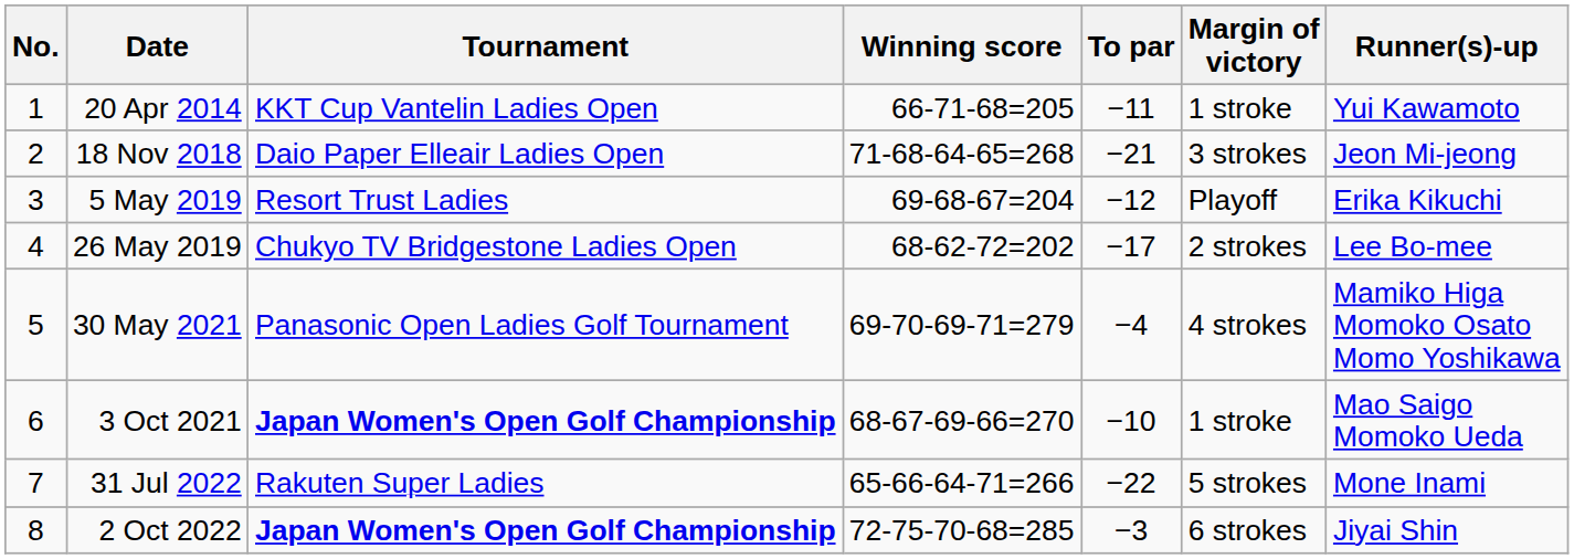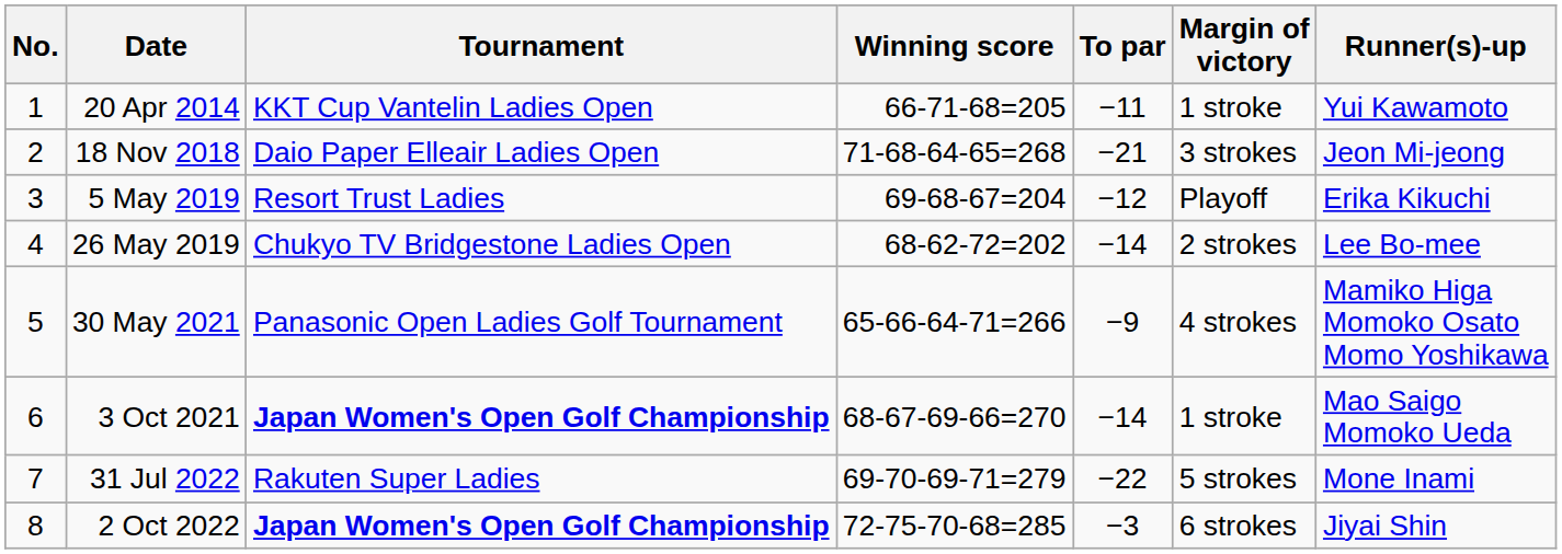26 May 2019 | To par: −17 -> −14
30 May 2021 | Winning score: 69-70-69-71=279 -> 65-66-64-71=266
30 May 2021 | To par: −4 -> −9
3 Oct 2021 | To par: −10 -> −14
31 Jul 2022 | Winning score: 65-66-64-71=266 -> 69-70-69-71=279
